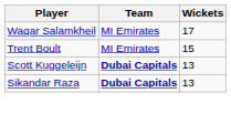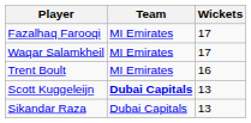+ row: Fazalhaq Farooqi | MI Emirates | 17
Trent Boult | Wickets: 15 -> 16
Sikandar Raza | Team: bold -> normal
